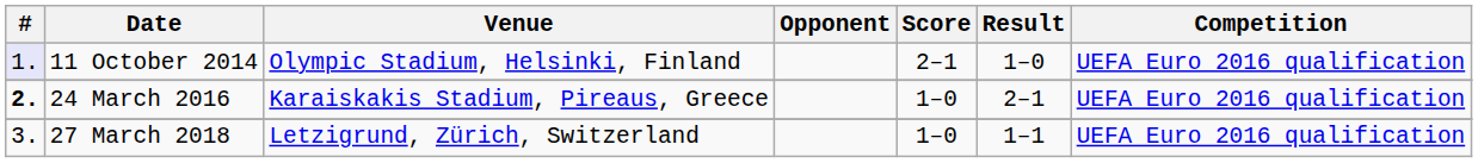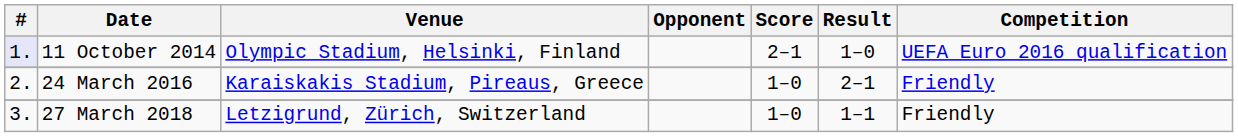24 March 2016 | #: bold -> normal
24 March 2016 | Competition: UEFA Euro 2016 qualification -> Friendly
27 March 2018 | Competition: UEFA Euro 2016 qualification -> Friendly
